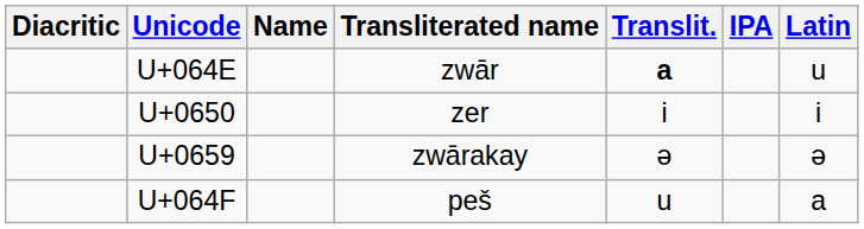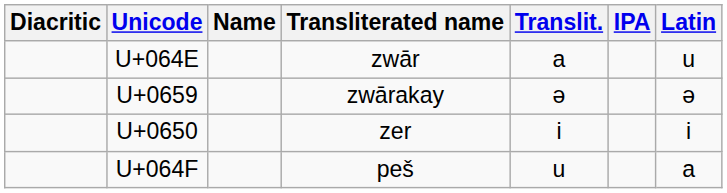U+064E | Translit.: bold -> normal
rows swapped: U+0659 <-> U+0650
